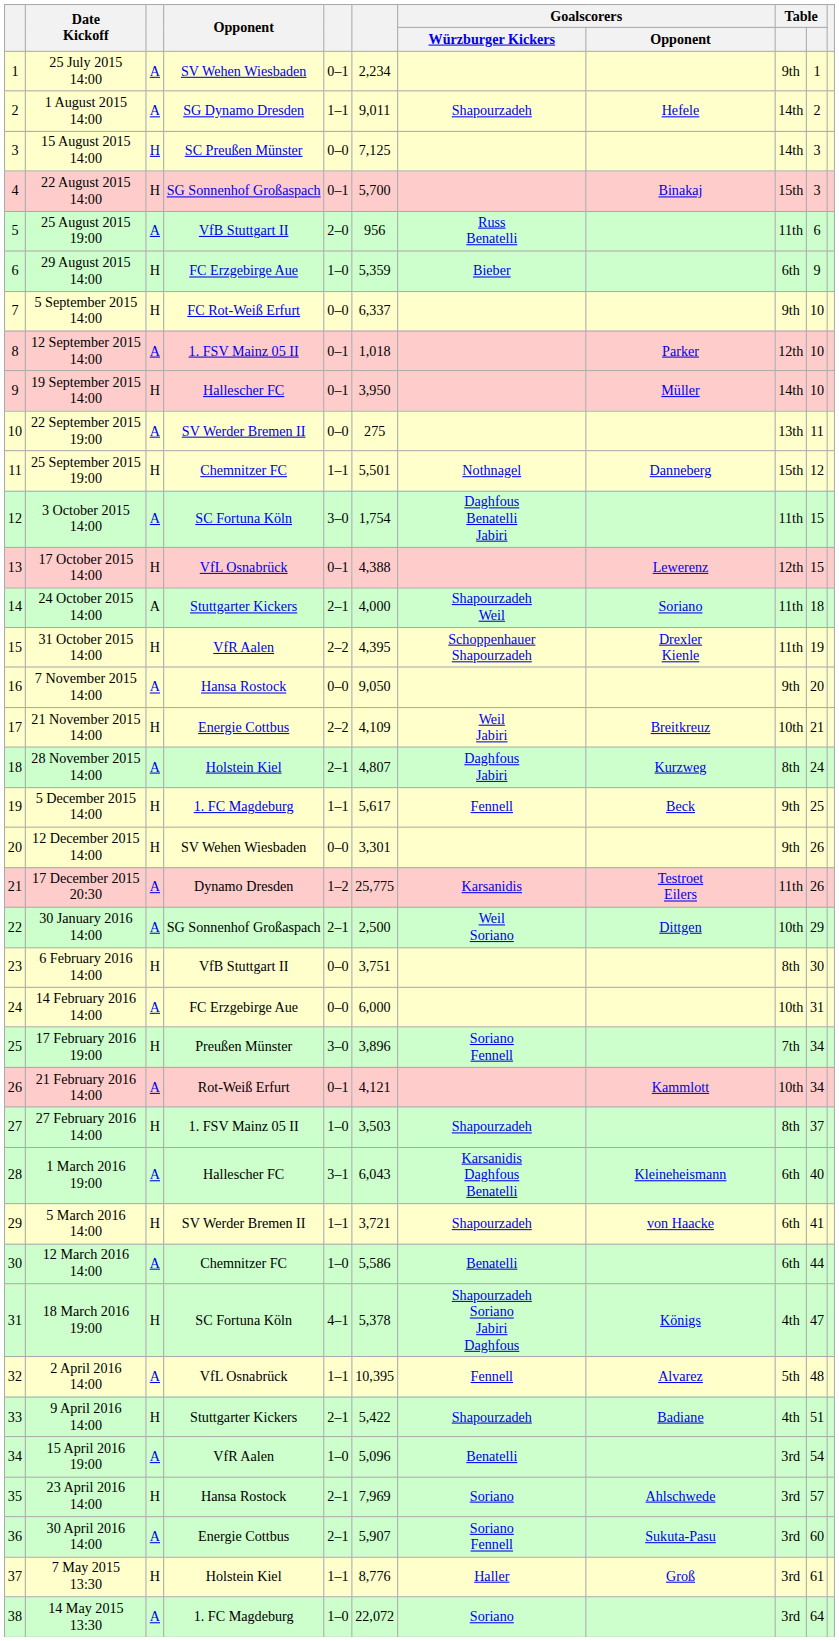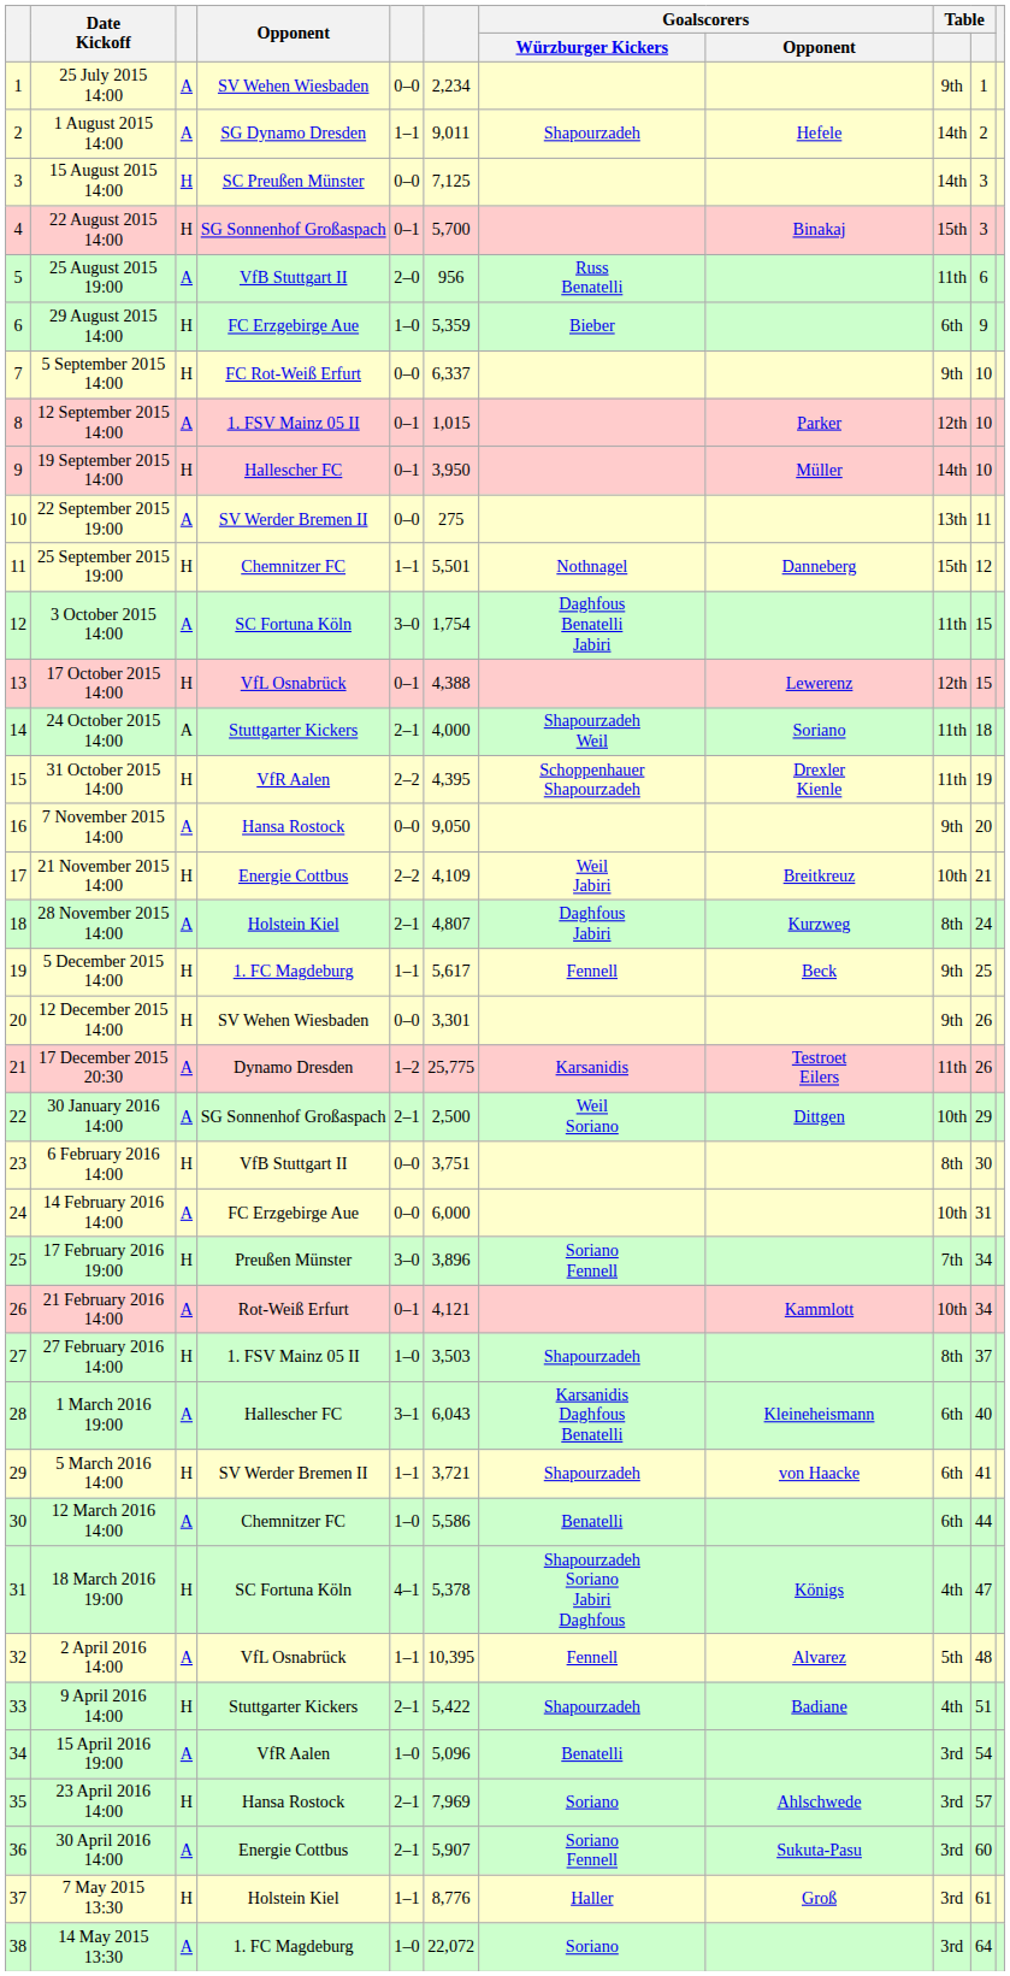25 July 2015 14:00 | column 5: 0–1 -> 0–0
12 September 2015 14:00 | column 6: 1,018 -> 1,015
